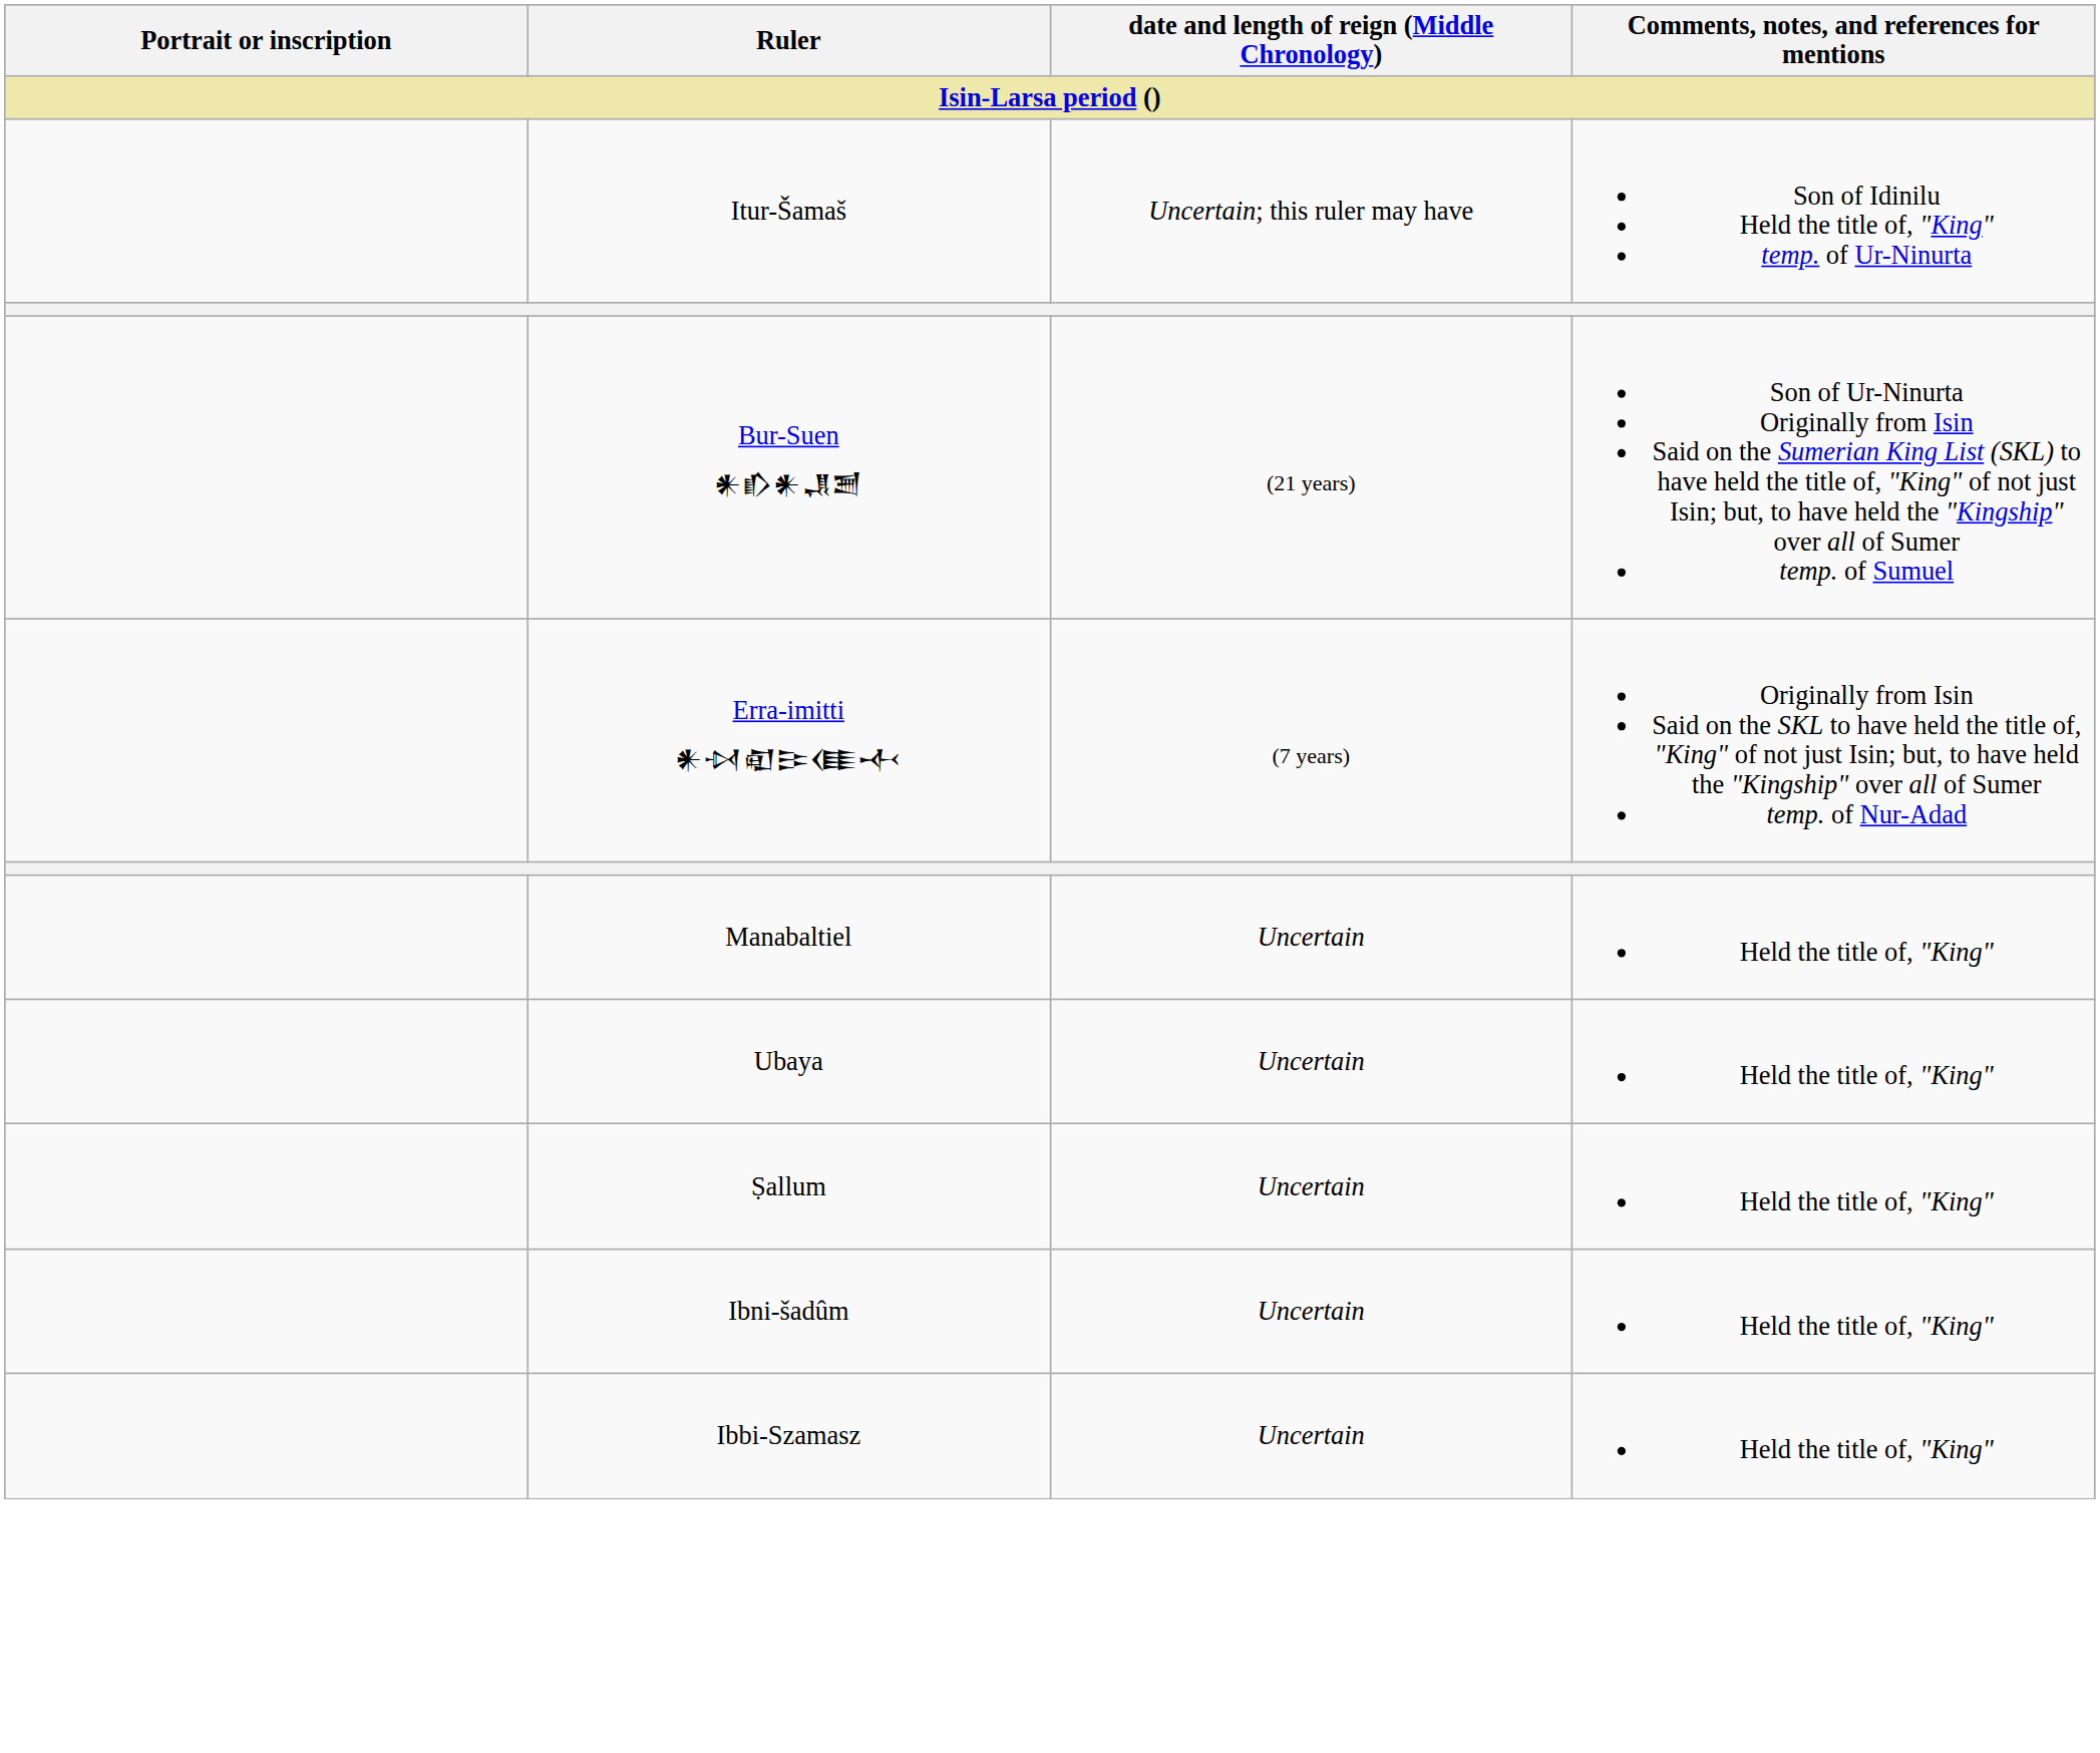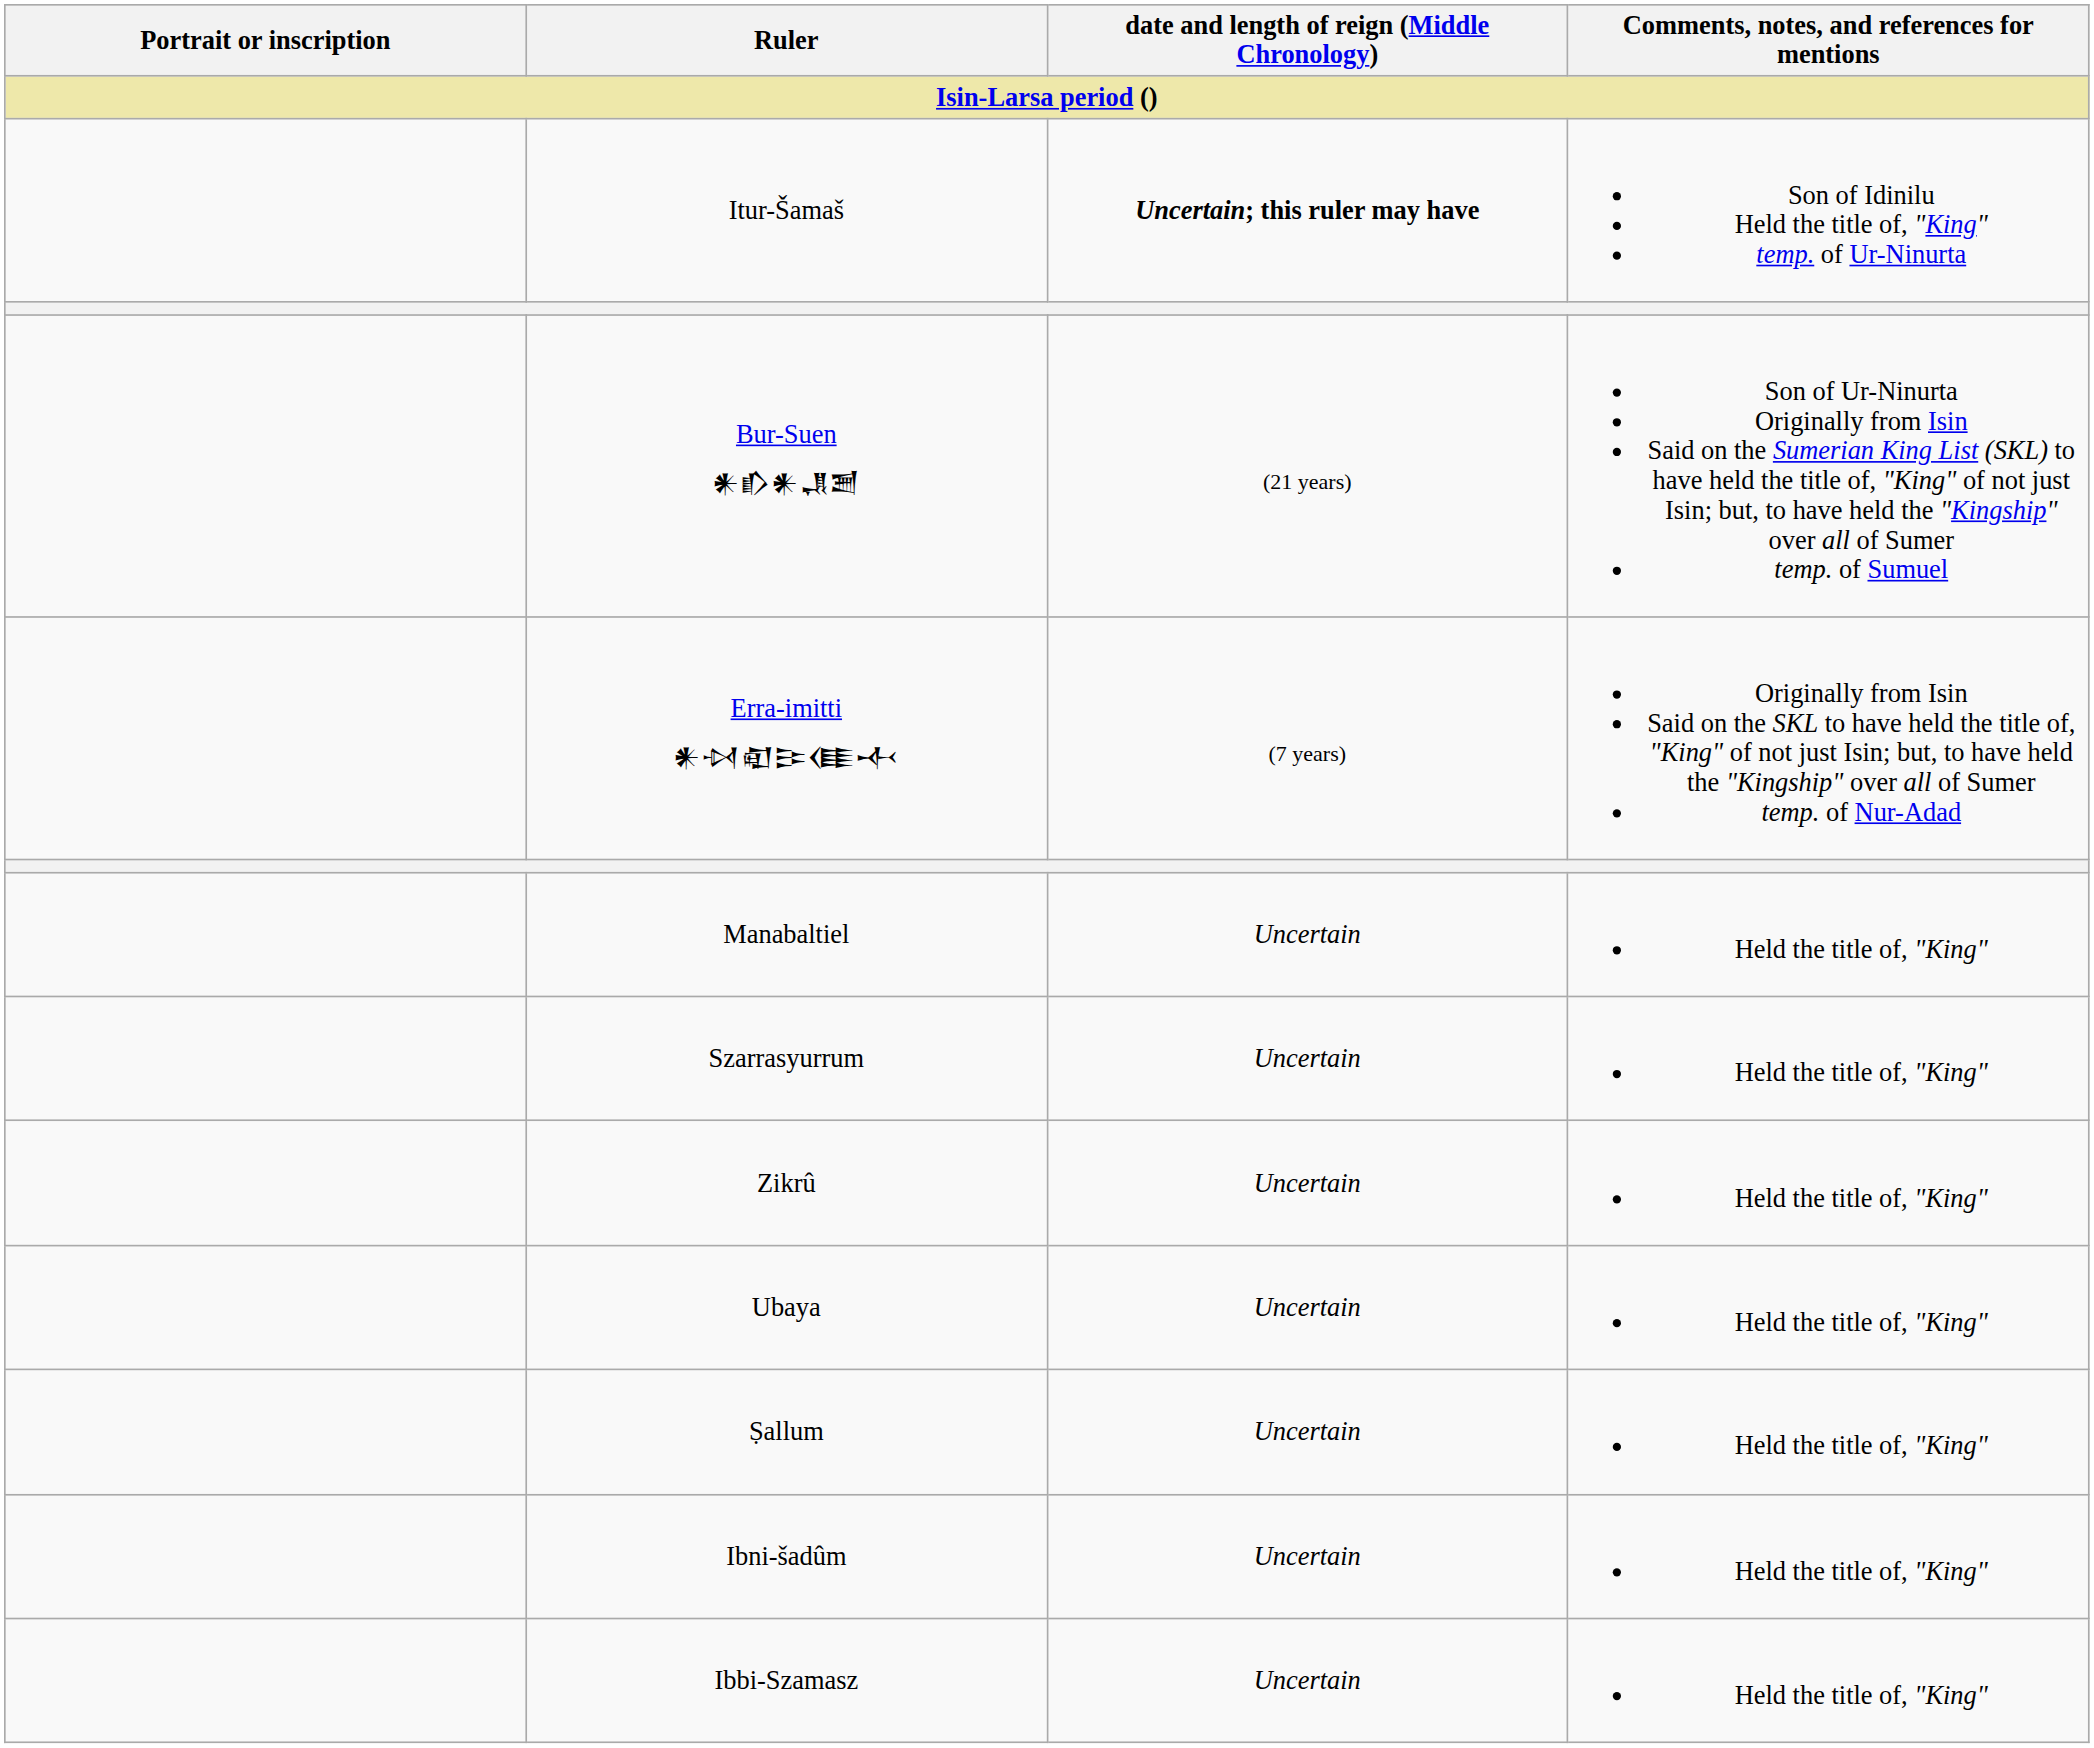Itur-Šamaš | date and length of reign (Middle Chronology): normal -> bold
+ row: Szarrasyurrum | Uncertain | Held the title of, "King"
+ row: Zikrû | Uncertain | Held the title of, "King"
